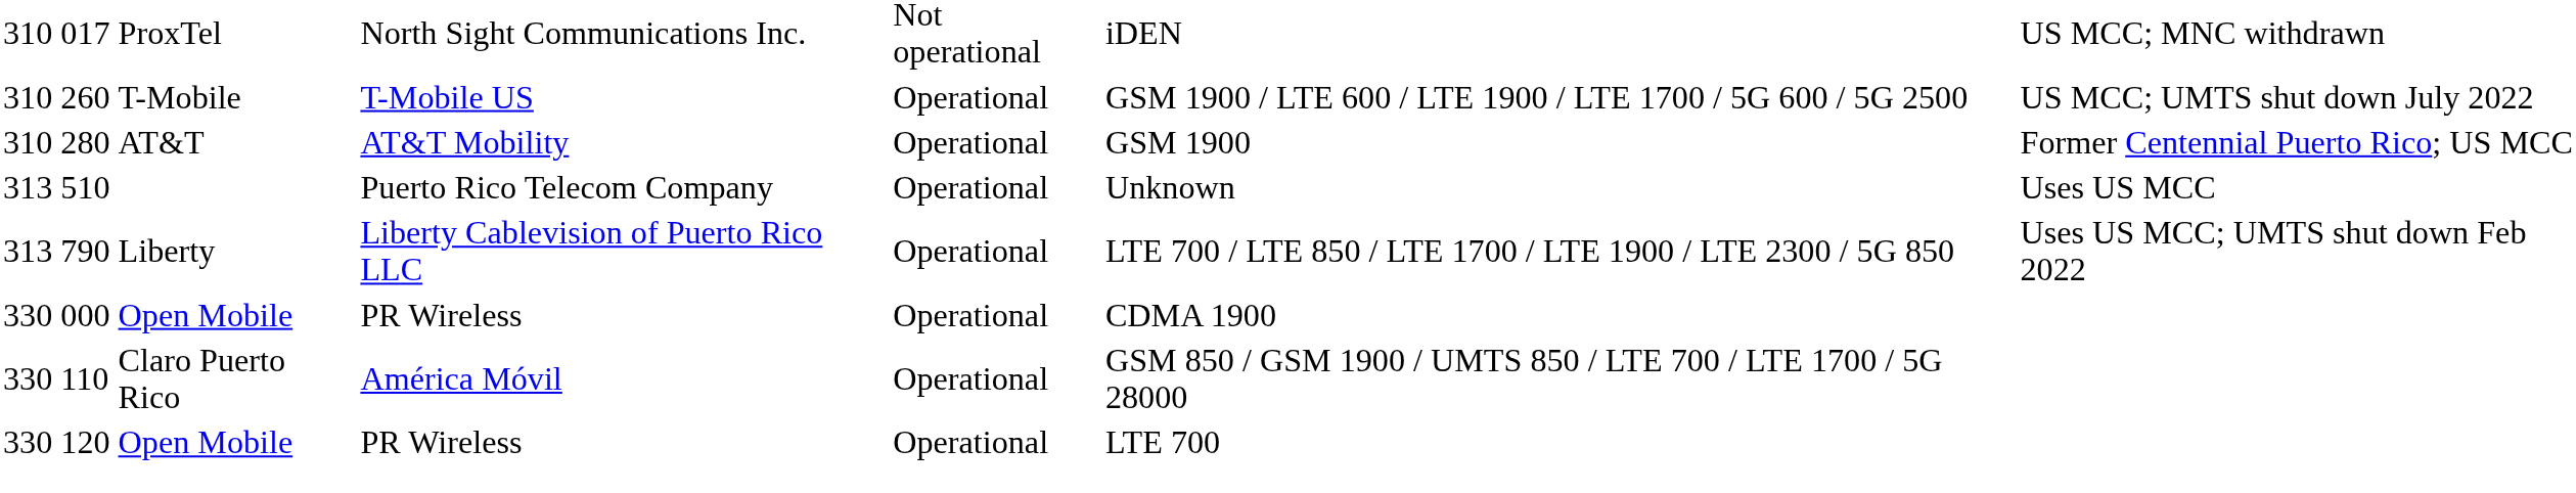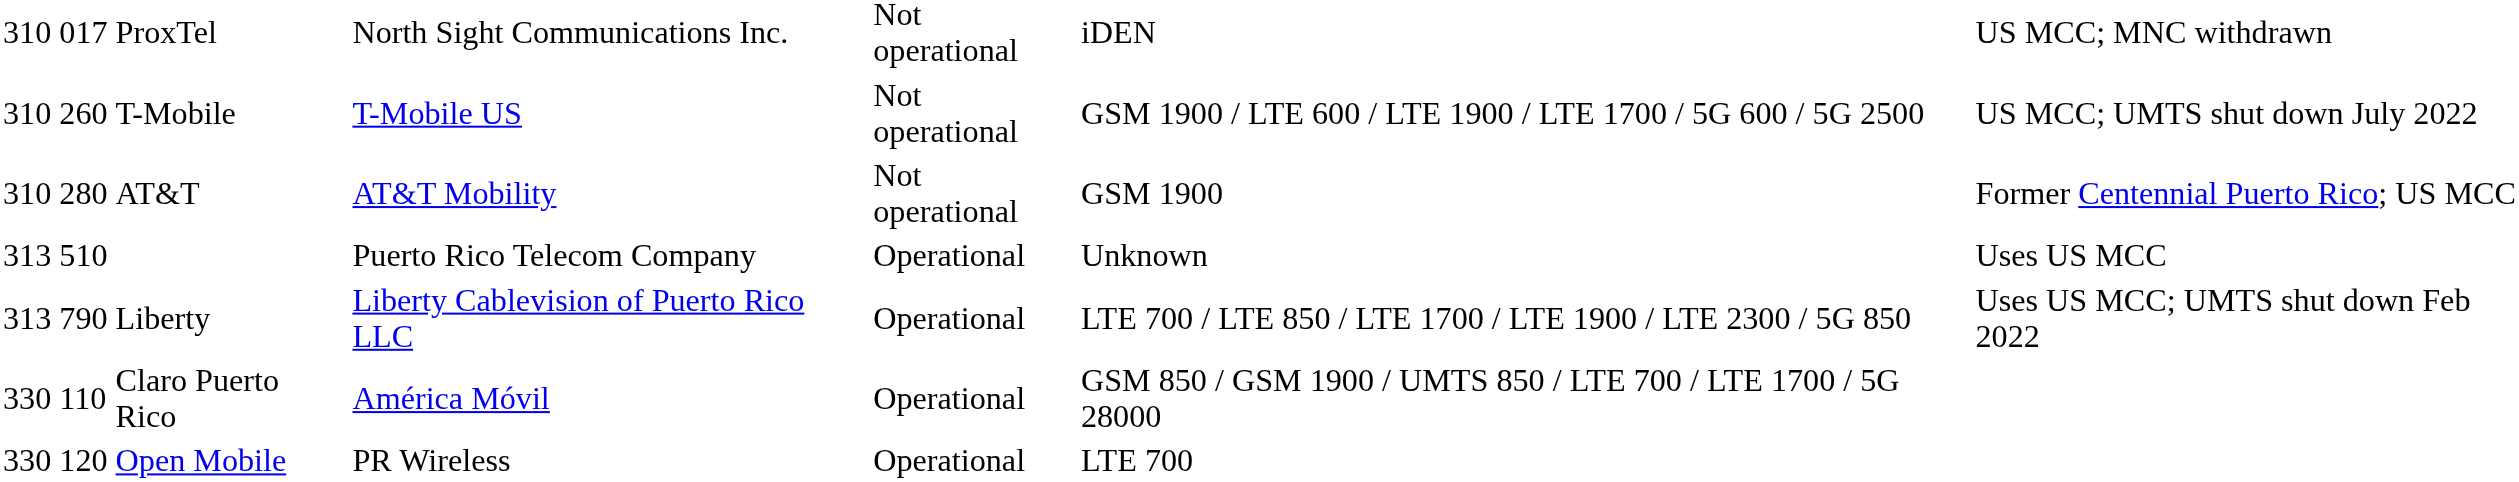260 | column 5: Operational -> Not operational
280 | column 5: Operational -> Not operational
- row: 330 | 000 | Open Mobile | PR Wireless | Operational | CDMA 1900
